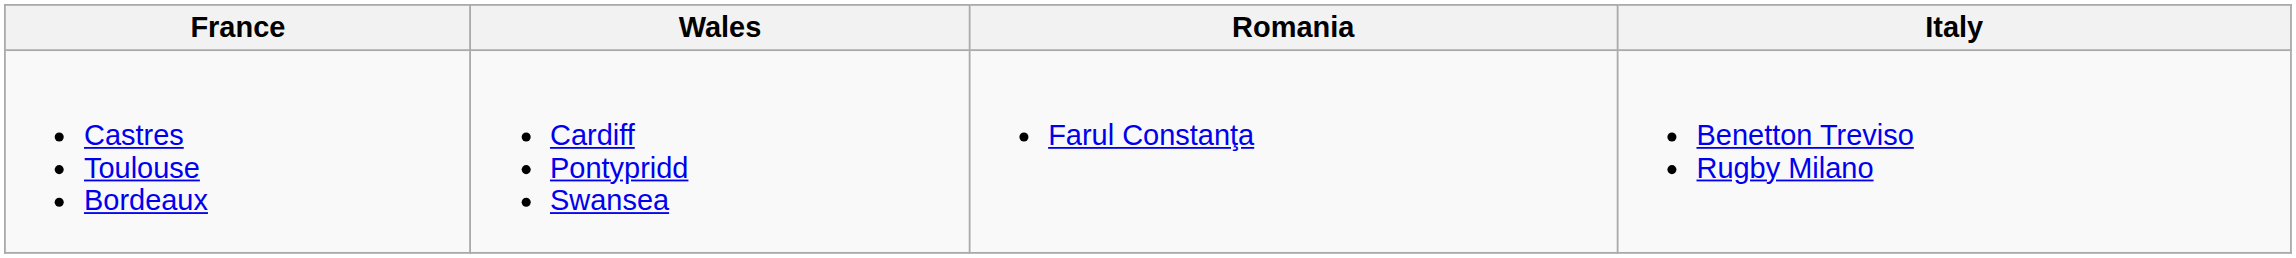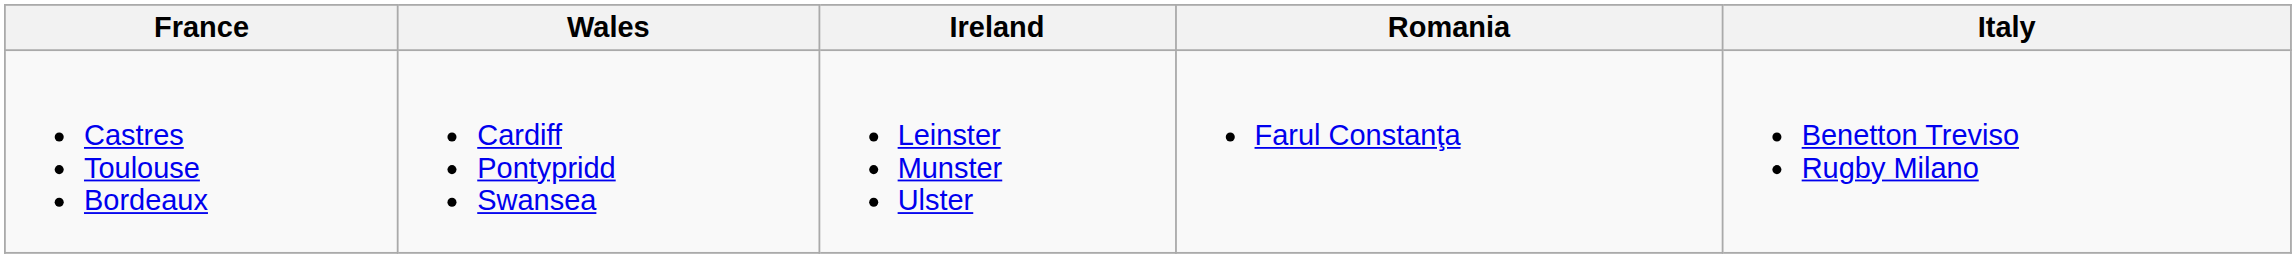+ column: Ireland | Leinster Munster Ulster
